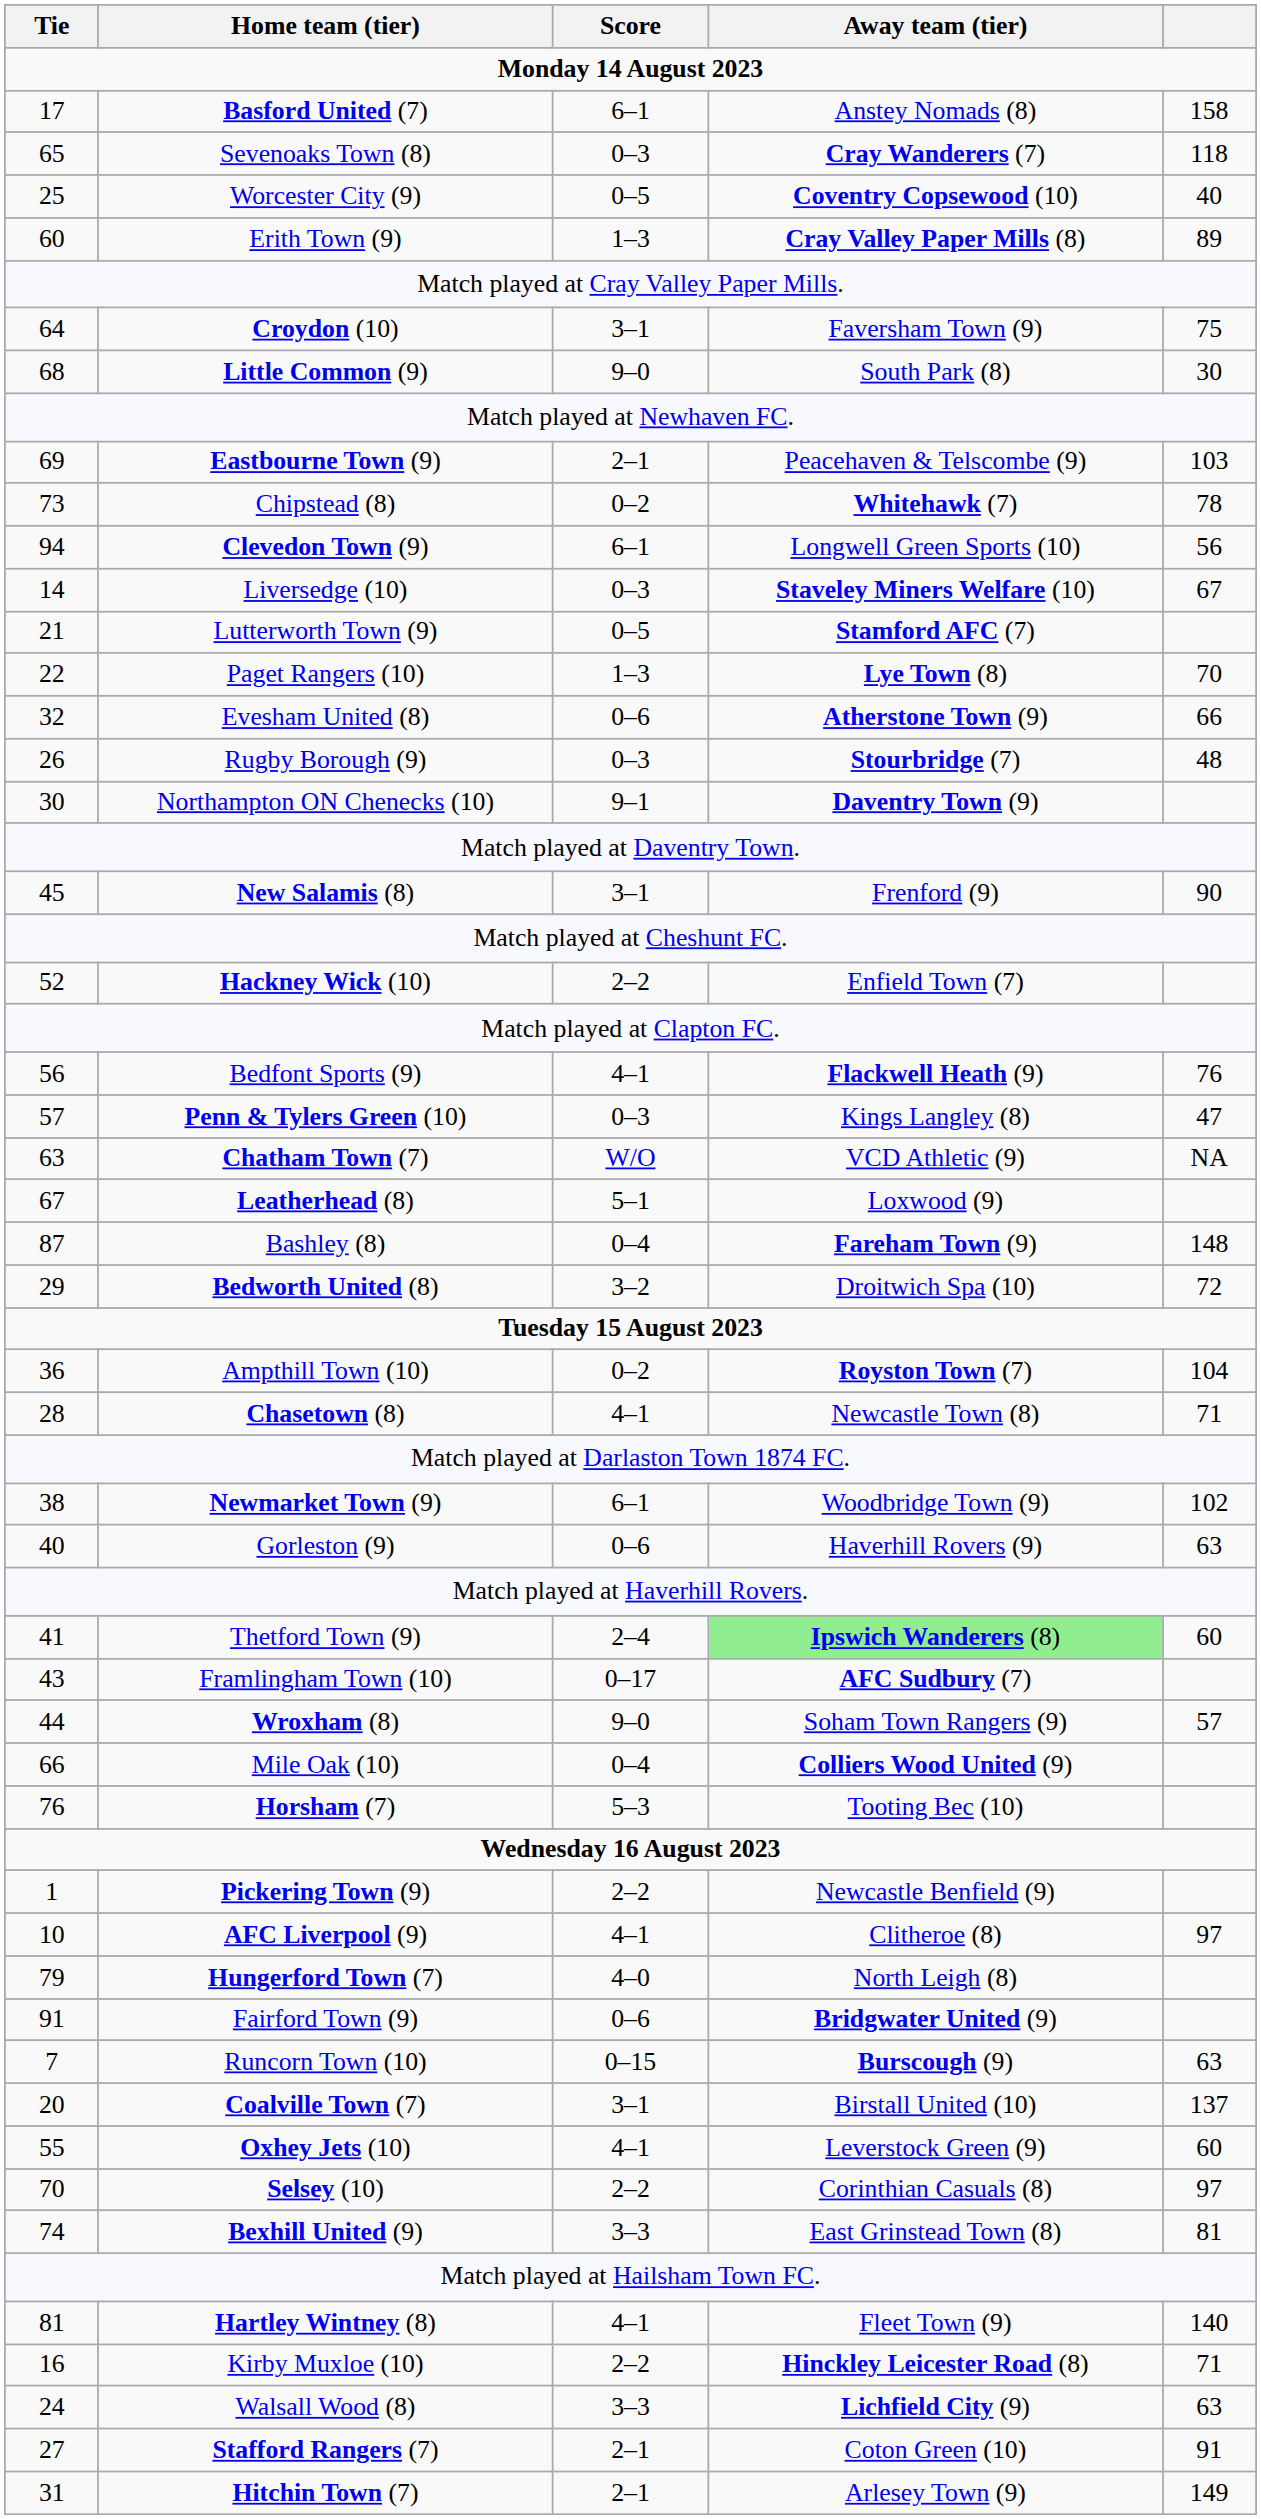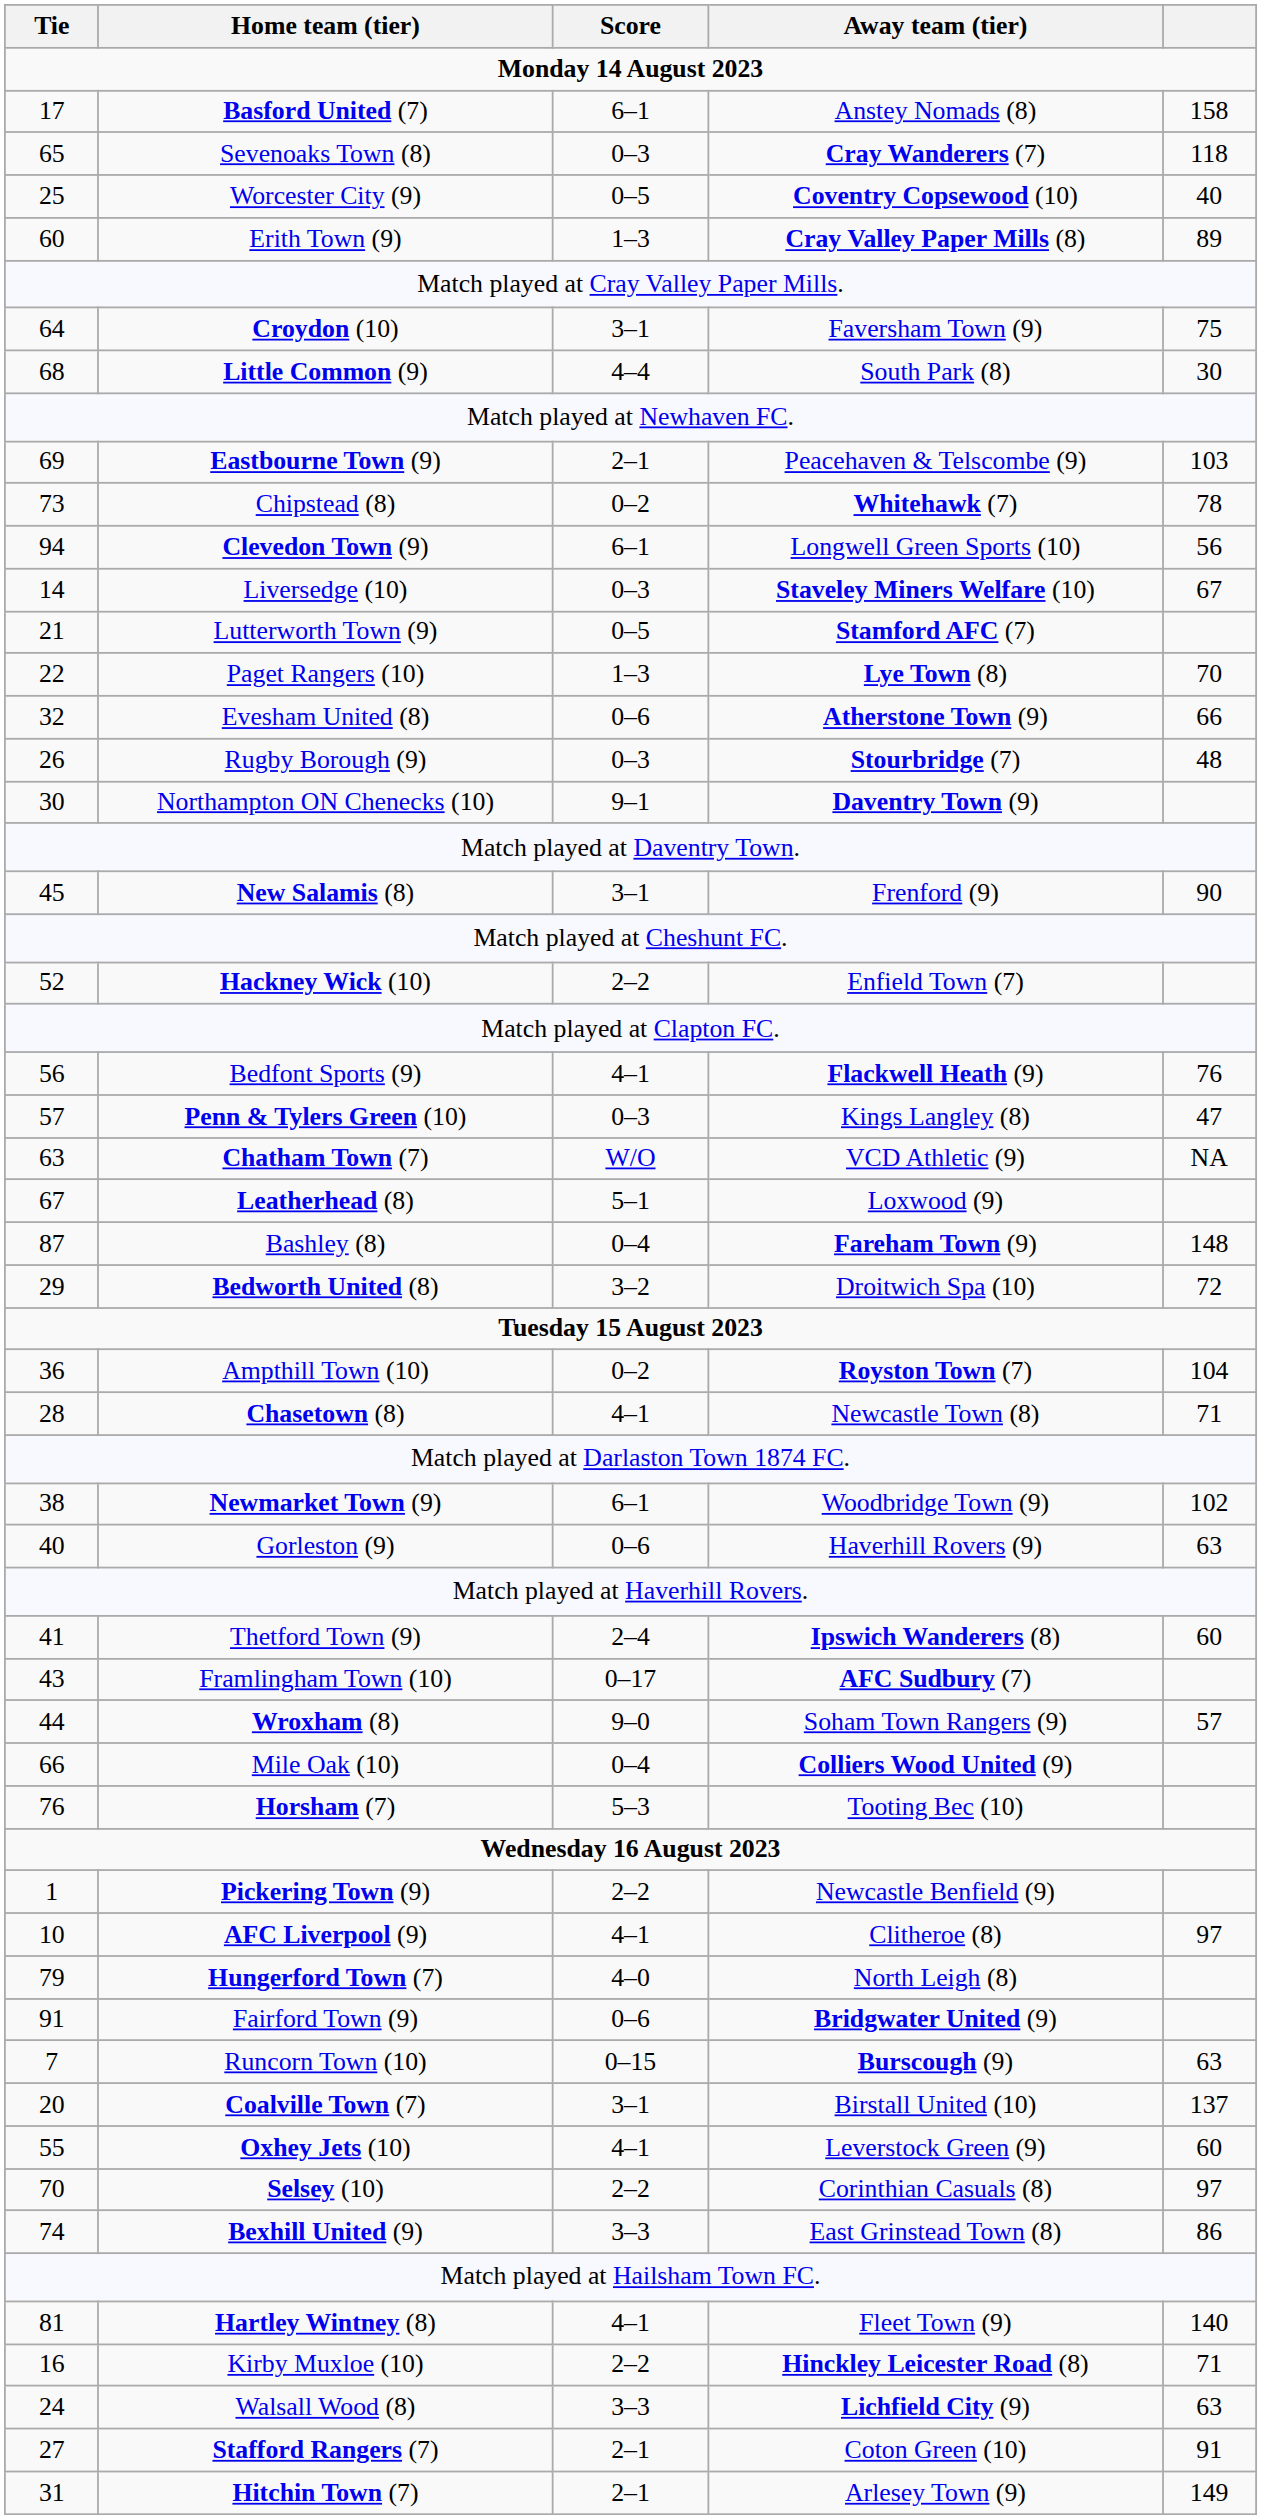Little Common (9) | Score: 9–0 -> 4–4
Thetford Town (9) | Away team (tier): lightgreen background -> no background
Bexhill United (9) | column 5: 81 -> 86
